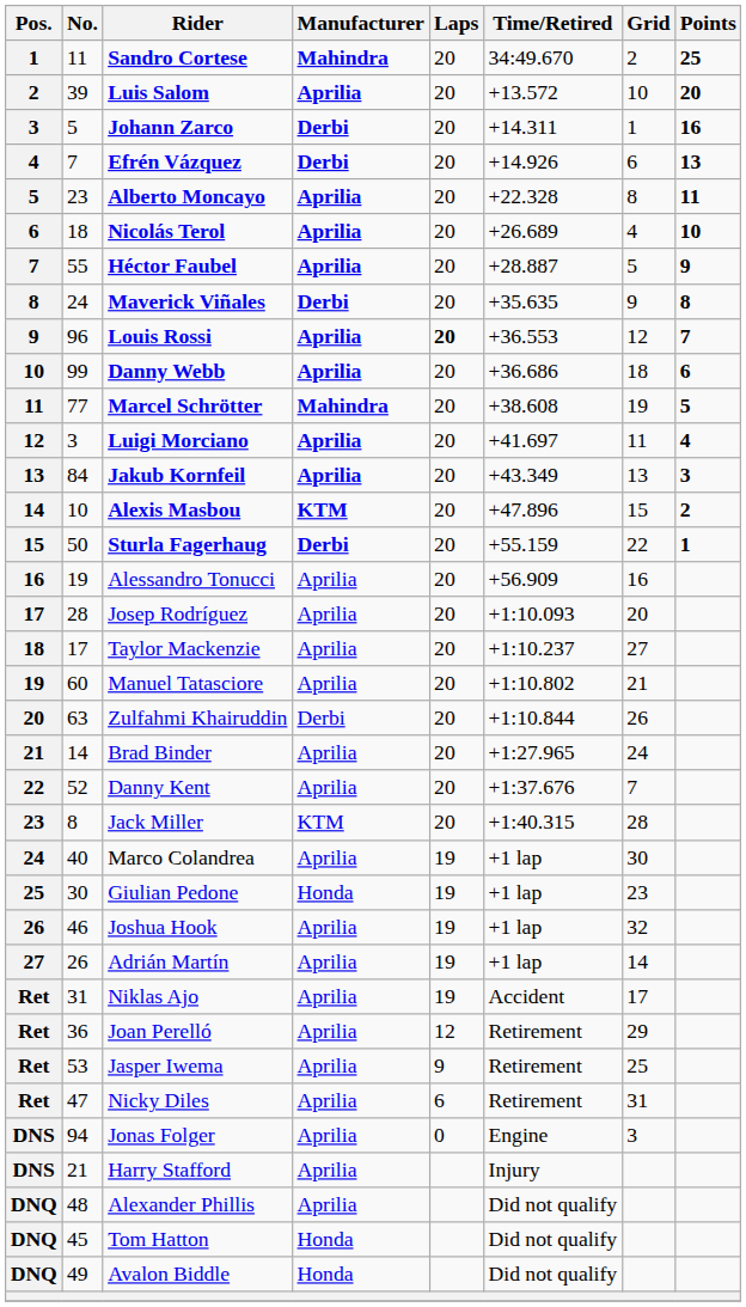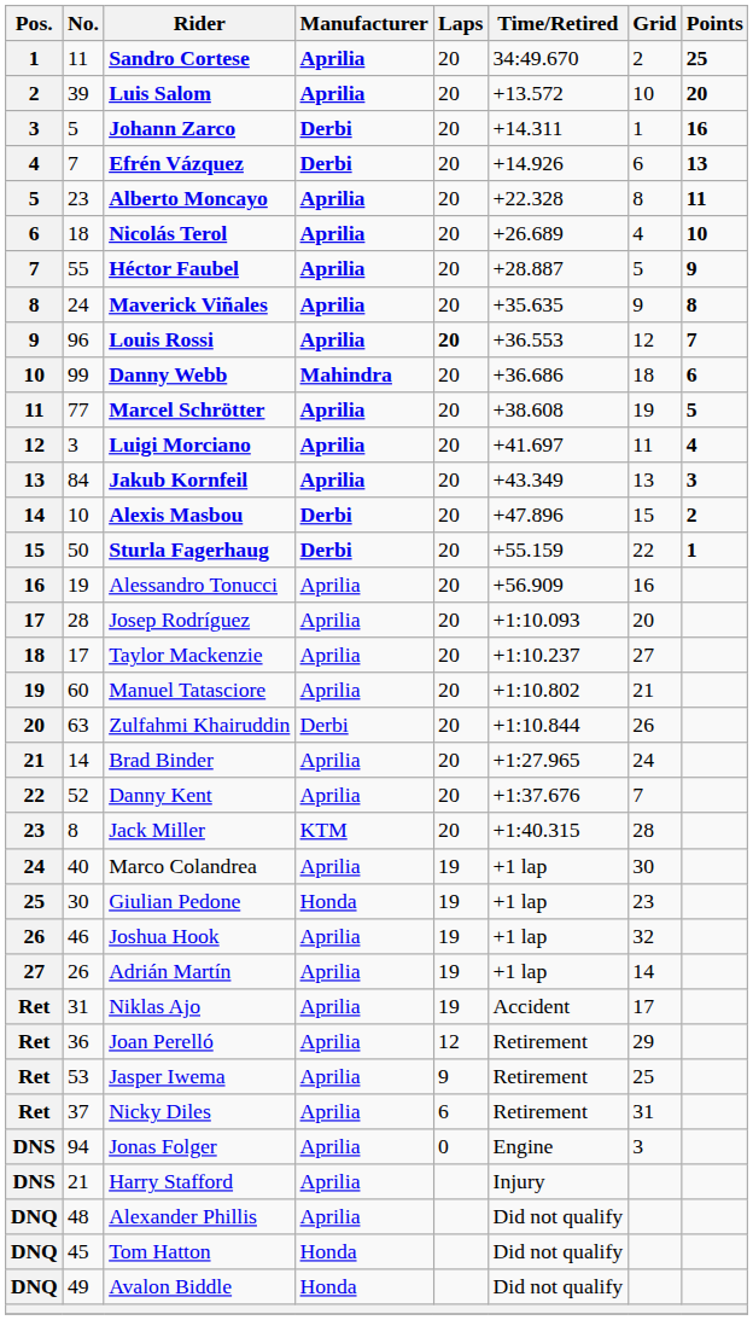Sandro Cortese | Manufacturer: Mahindra -> Aprilia
Maverick Viñales | Manufacturer: Derbi -> Aprilia
Danny Webb | Manufacturer: Aprilia -> Mahindra
Marcel Schrötter | Manufacturer: Mahindra -> Aprilia
Alexis Masbou | Manufacturer: KTM -> Derbi
Nicky Diles | No.: 47 -> 37
